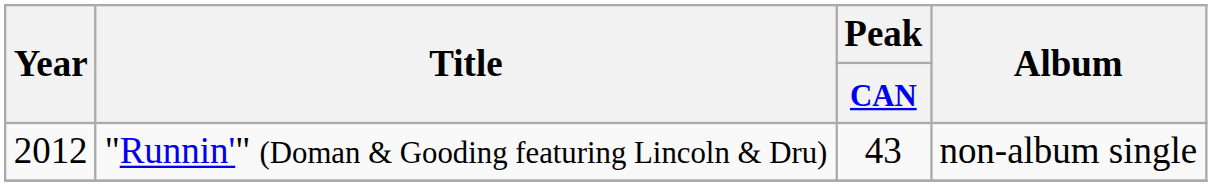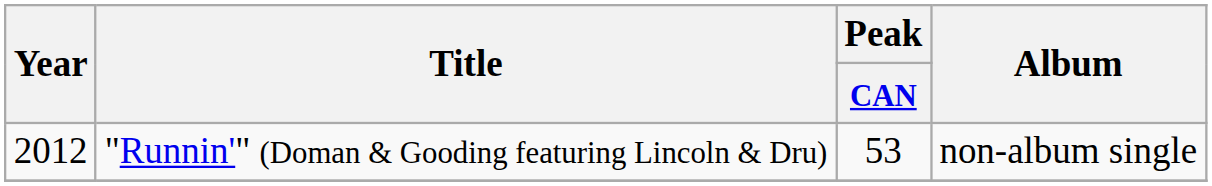"Runnin'" (Doman & Gooding featuring Lincoln & Dru) | Peak / CAN: 43 -> 53
